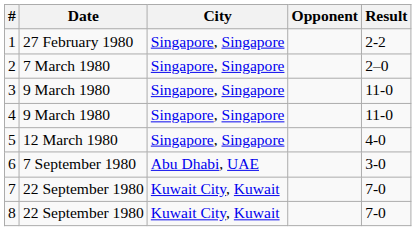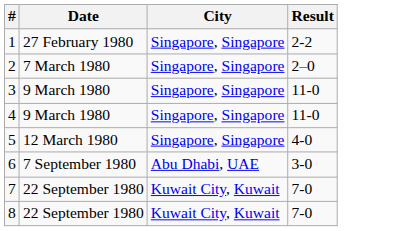- column: Opponent
